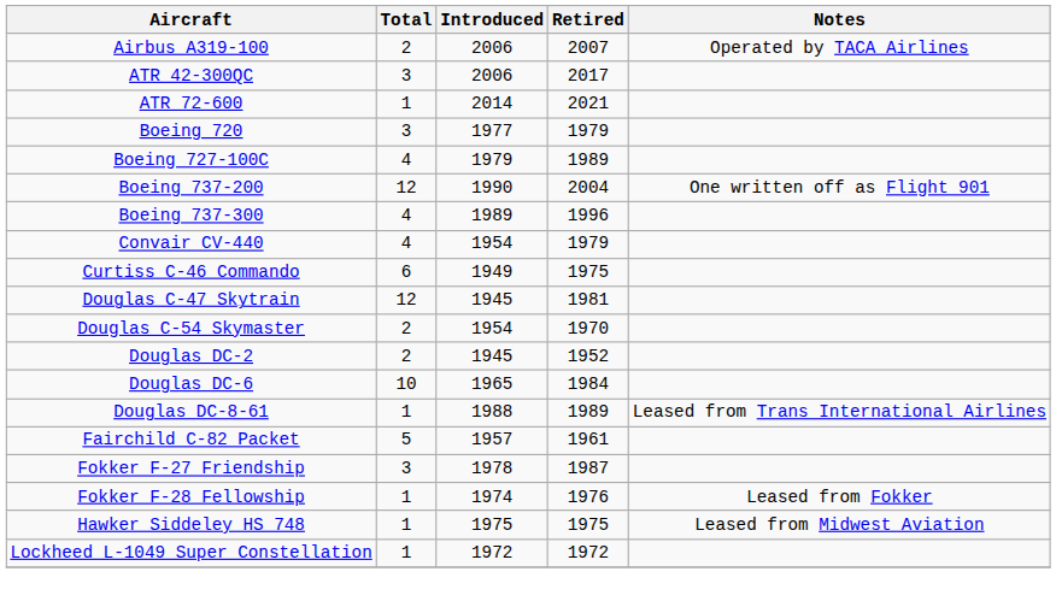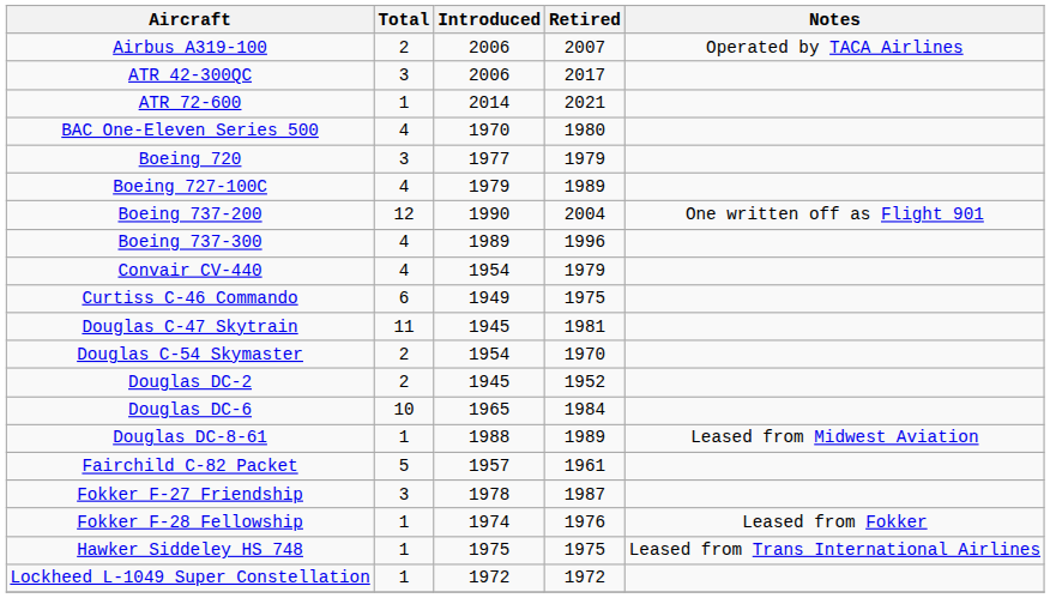+ row: BAC One-Eleven Series 500 | 4 | 1970 | 1980
Douglas C-47 Skytrain | Total: 12 -> 11
Douglas DC-8-61 | Notes: Leased from Trans International Airlines -> Leased from Midwest Aviation
Hawker Siddeley HS 748 | Notes: Leased from Midwest Aviation -> Leased from Trans International Airlines
